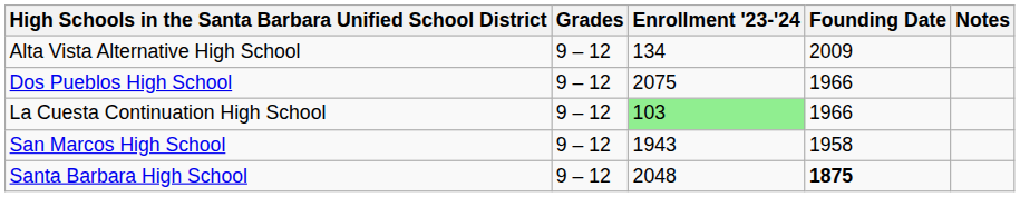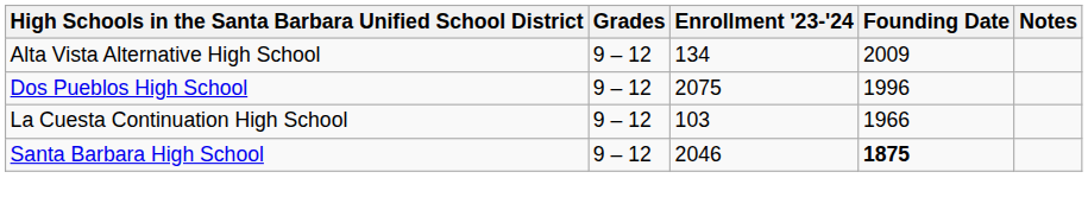Dos Pueblos High School | Founding Date: 1966 -> 1996
La Cuesta Continuation High School | Enrollment '23-'24: lightgreen background -> no background
- row: San Marcos High School | 9 – 12 | 1943 | 1958
Santa Barbara High School | Enrollment '23-'24: 2048 -> 2046
